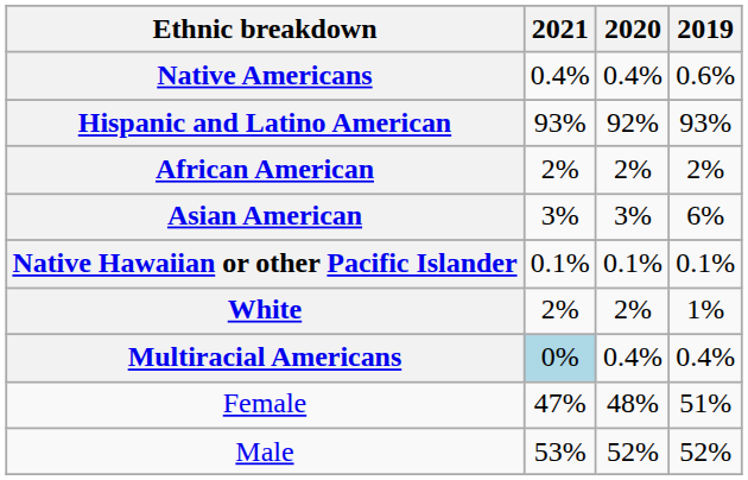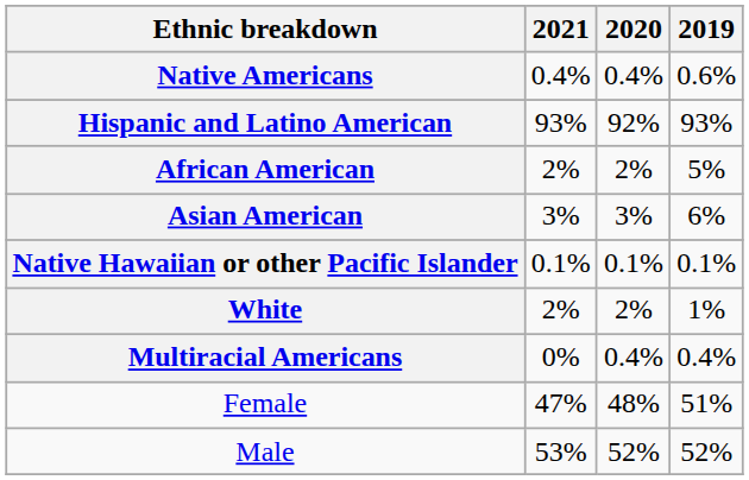African American | 2019: 2% -> 5%
Multiracial Americans | 2021: lightblue background -> no background
